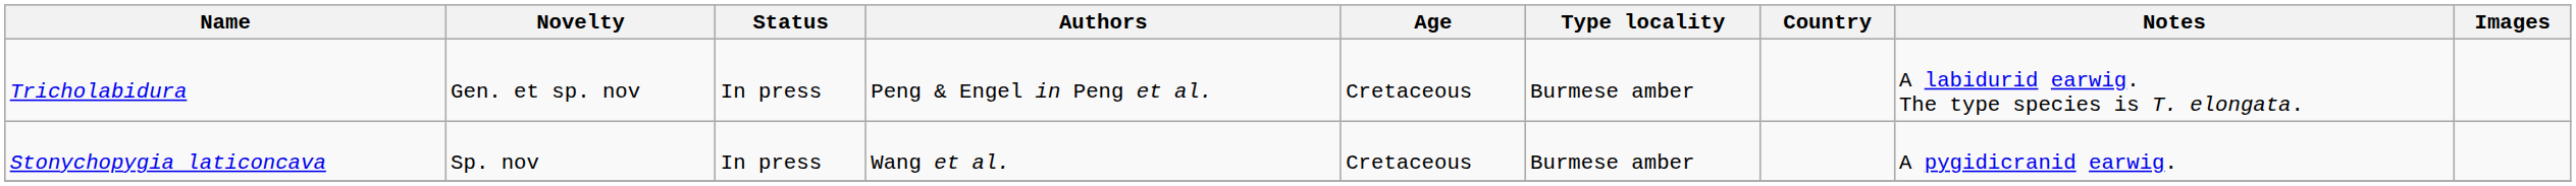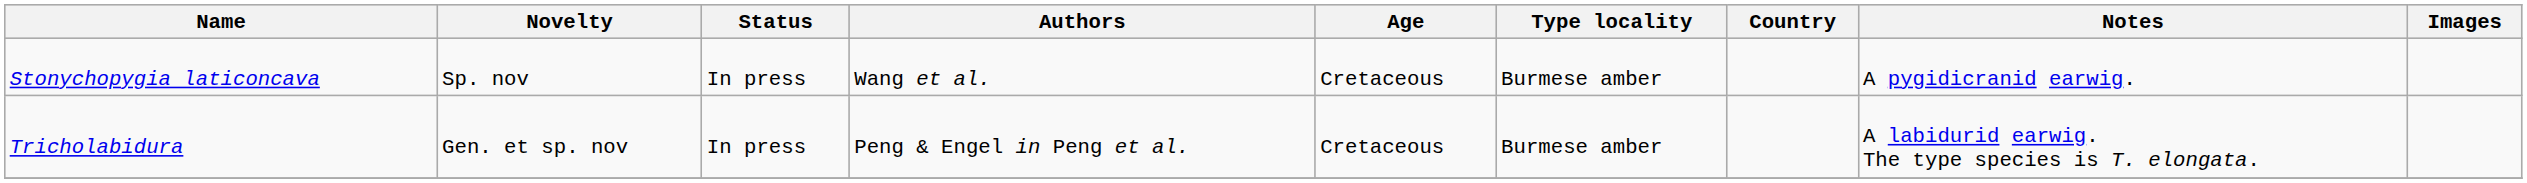rows swapped: Stonychopygia laticoncava <-> Tricholabidura
